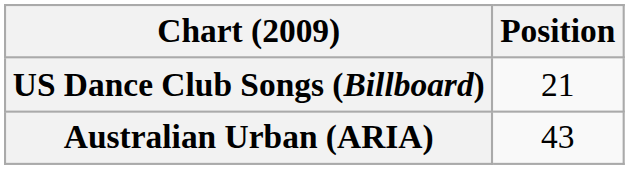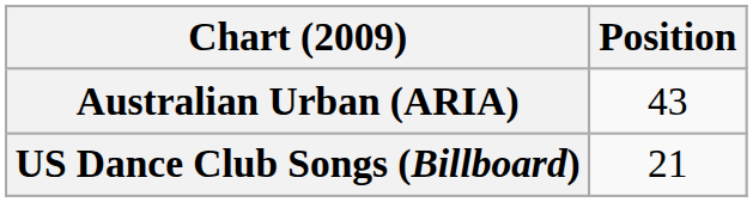rows swapped: Australian Urban (ARIA) <-> US Dance Club Songs (Billboard)
